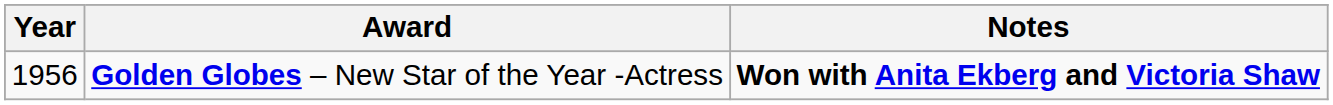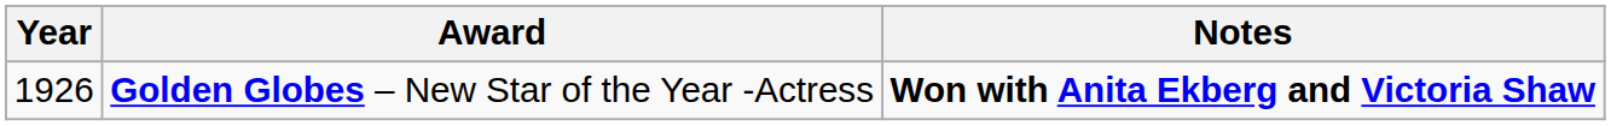Golden Globes – New Star of the Year -Actress | Year: 1956 -> 1926
